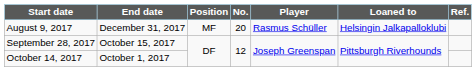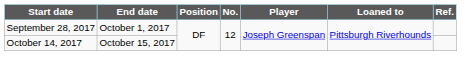- row: August 9, 2017 | December 31, 2017 | MF | 20 | Rasmus Schüller | Helsingin Jalkapalloklubi
September 28, 2017 | End date: October 15, 2017 -> October 1, 2017
October 14, 2017 | End date: October 1, 2017 -> October 15, 2017
